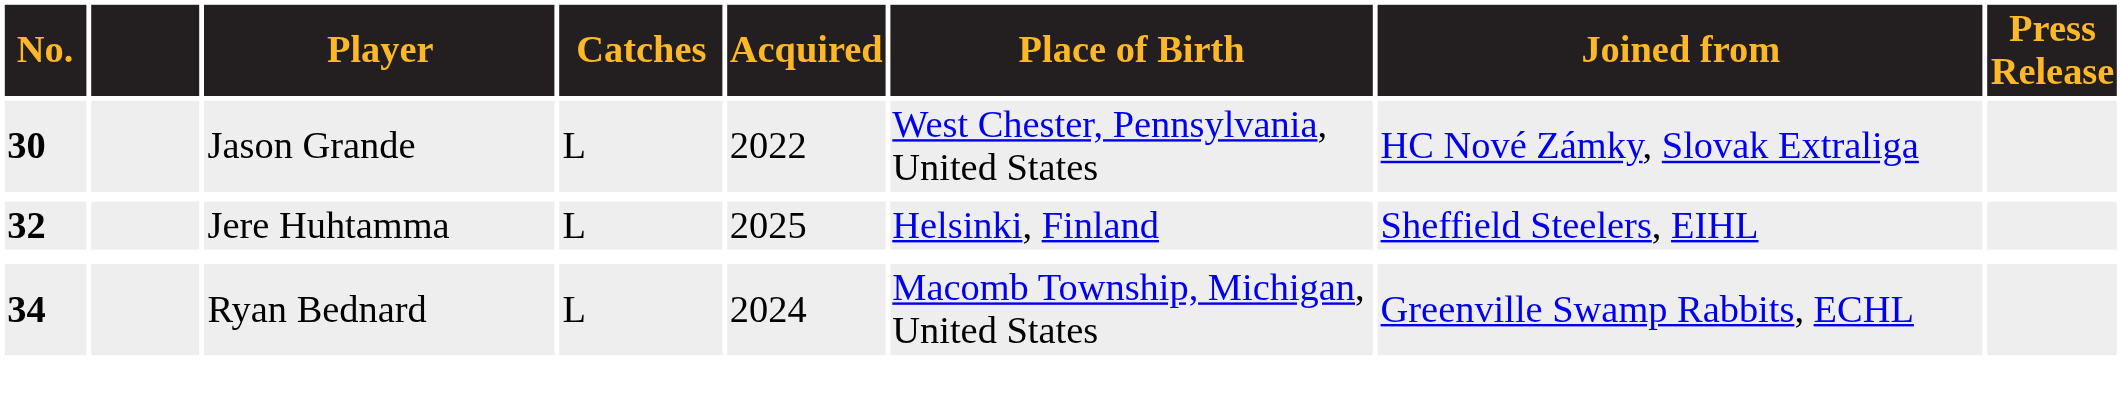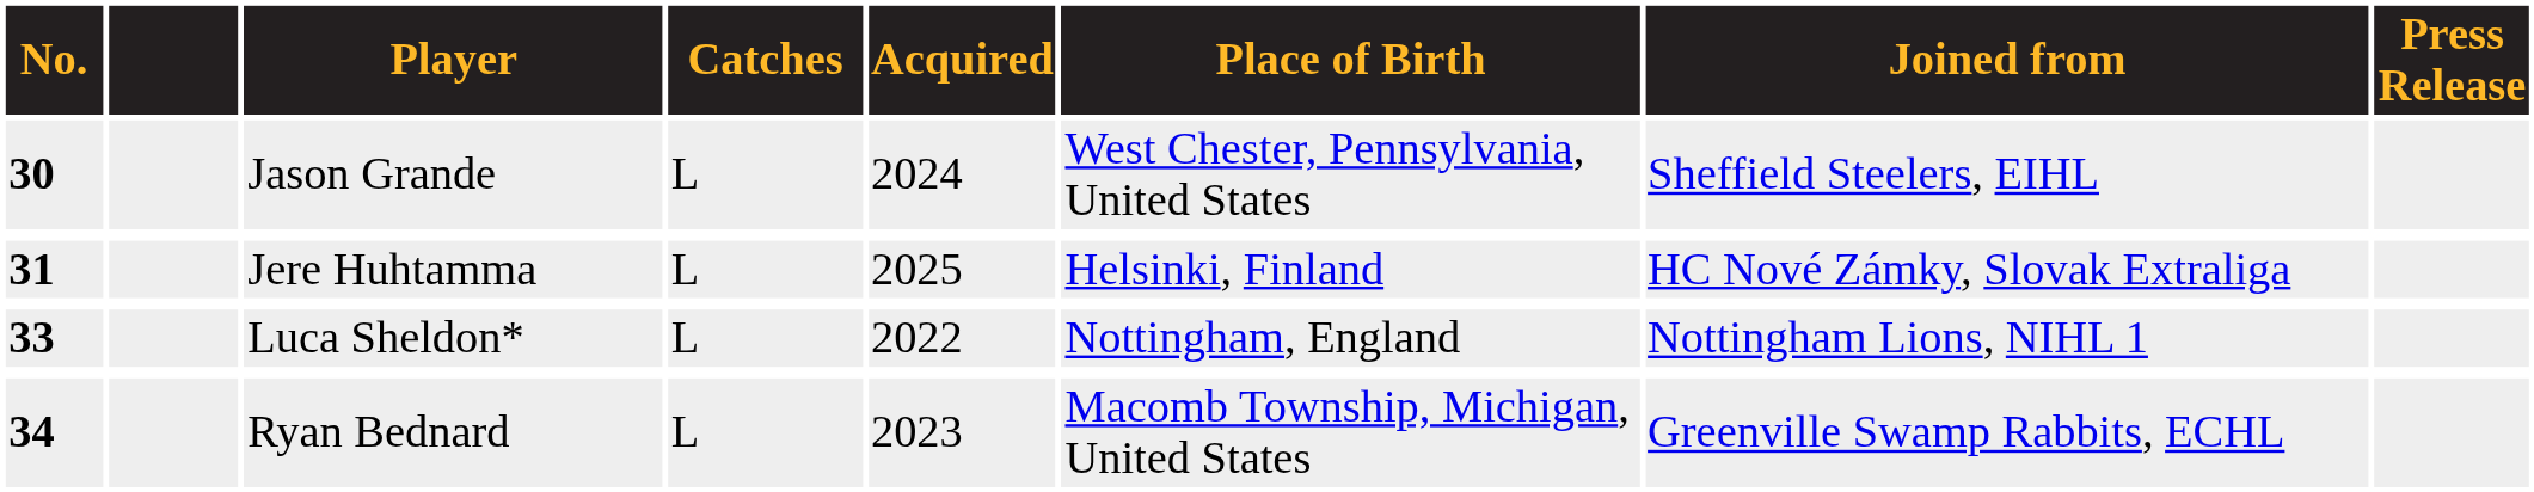Jason Grande | Acquired: 2022 -> 2024
Jason Grande | Joined from: HC Nové Zámky, Slovak Extraliga -> Sheffield Steelers, EIHL
Jere Huhtamma | No.: 32 -> 31
Jere Huhtamma | Joined from: Sheffield Steelers, EIHL -> HC Nové Zámky, Slovak Extraliga
+ row: 33 | Luca Sheldon* | L | 2022 | Nottingham, England | Nottingham Lions, NIHL 1
Ryan Bednard | Acquired: 2024 -> 2023
